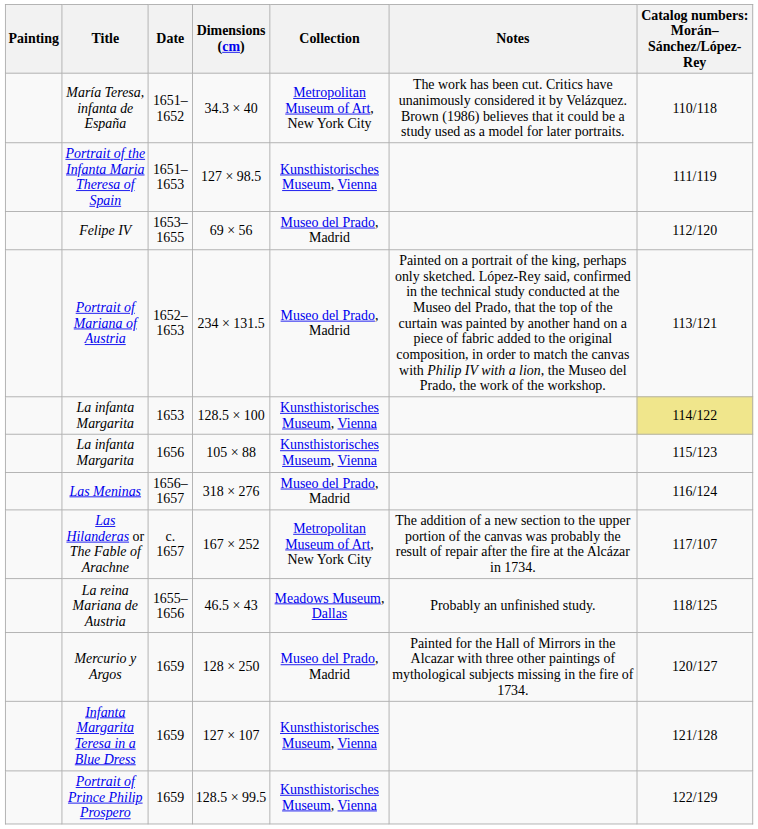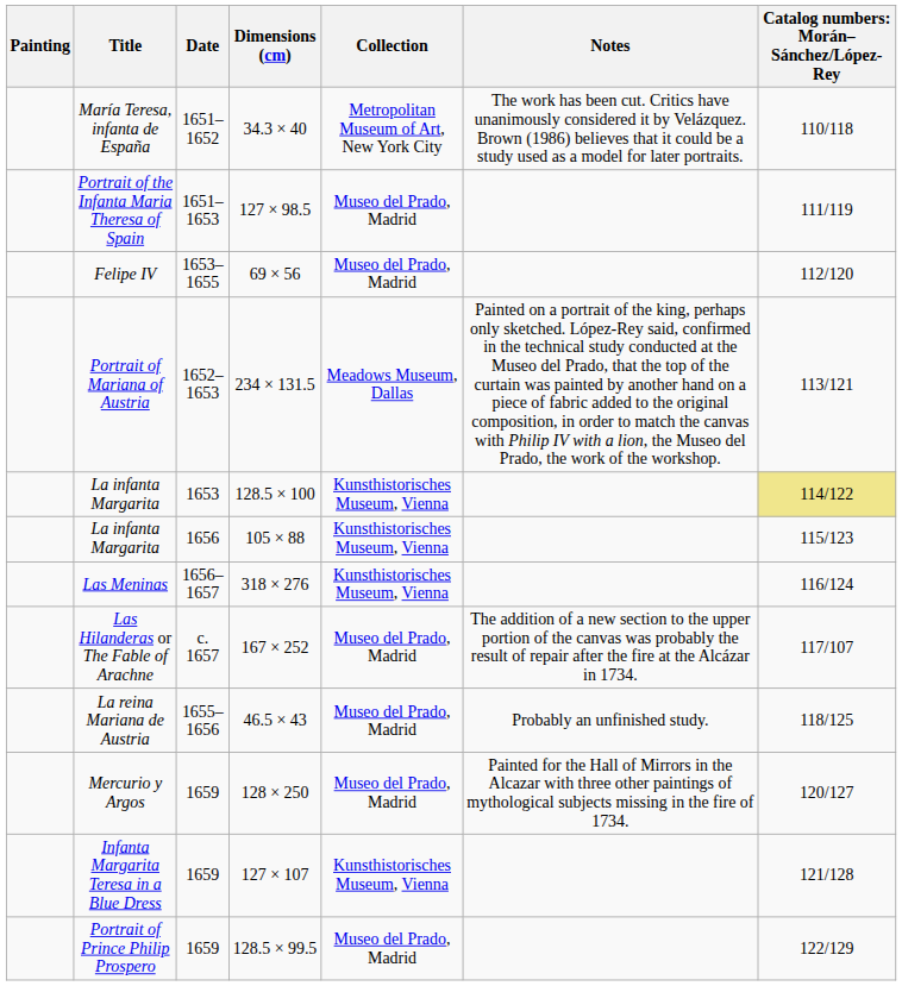Portrait of the Infanta Maria Theresa of Spain | Collection: Kunsthistorisches Museum, Vienna -> Museo del Prado, Madrid
Portrait of Mariana of Austria | Collection: Museo del Prado, Madrid -> Meadows Museum, Dallas
Las Meninas | Collection: Museo del Prado, Madrid -> Kunsthistorisches Museum, Vienna
Las Hilanderas or The Fable of Arachne | Collection: Metropolitan Museum of Art, New York City -> Museo del Prado, Madrid
La reina Mariana de Austria | Collection: Meadows Museum, Dallas -> Museo del Prado, Madrid
Portrait of Prince Philip Prospero | Collection: Kunsthistorisches Museum, Vienna -> Museo del Prado, Madrid
